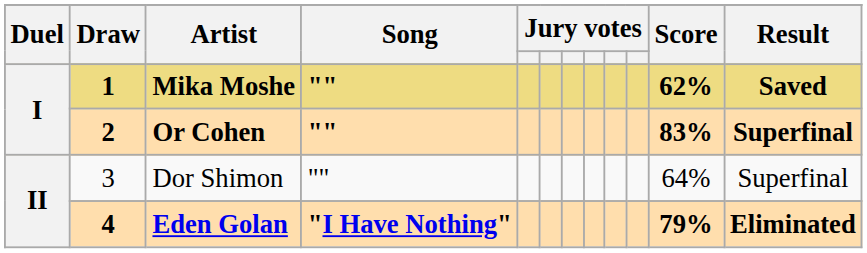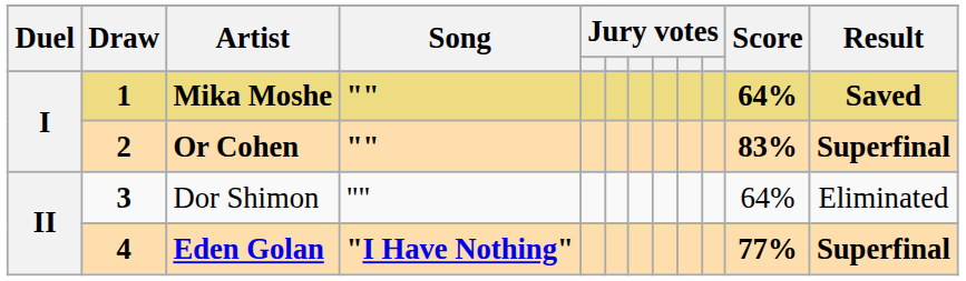Mika Moshe | Score: 62% -> 64%
Dor Shimon | Draw: normal -> bold
Dor Shimon | Result: Superfinal -> Eliminated
Eden Golan | Score: 79% -> 77%
Eden Golan | Result: Eliminated -> Superfinal
